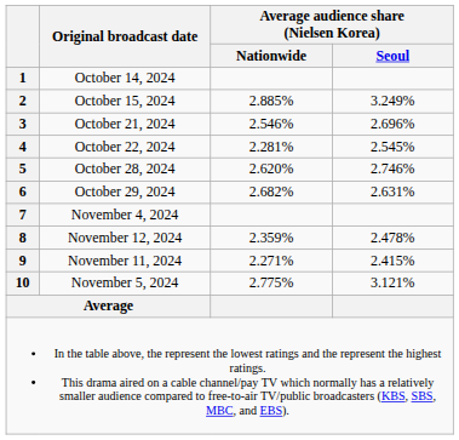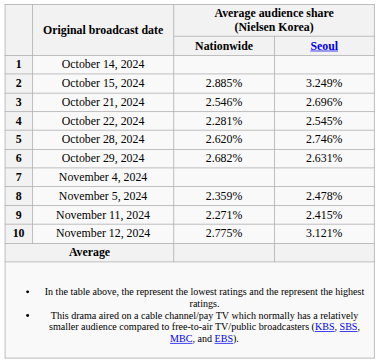8 | Original broadcast date: November 12, 2024 -> November 5, 2024
10 | Original broadcast date: November 5, 2024 -> November 12, 2024
